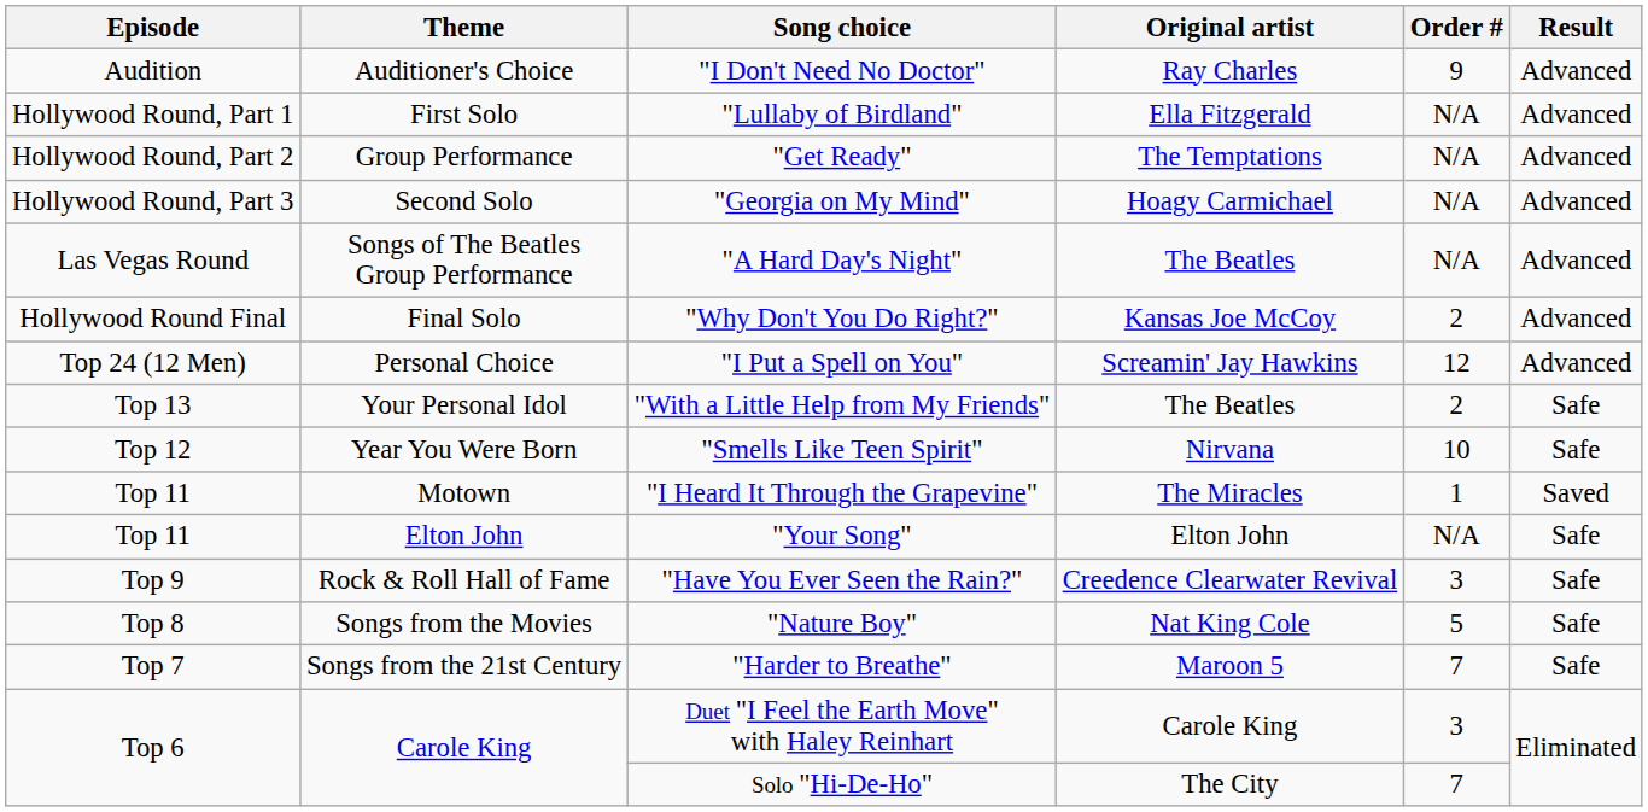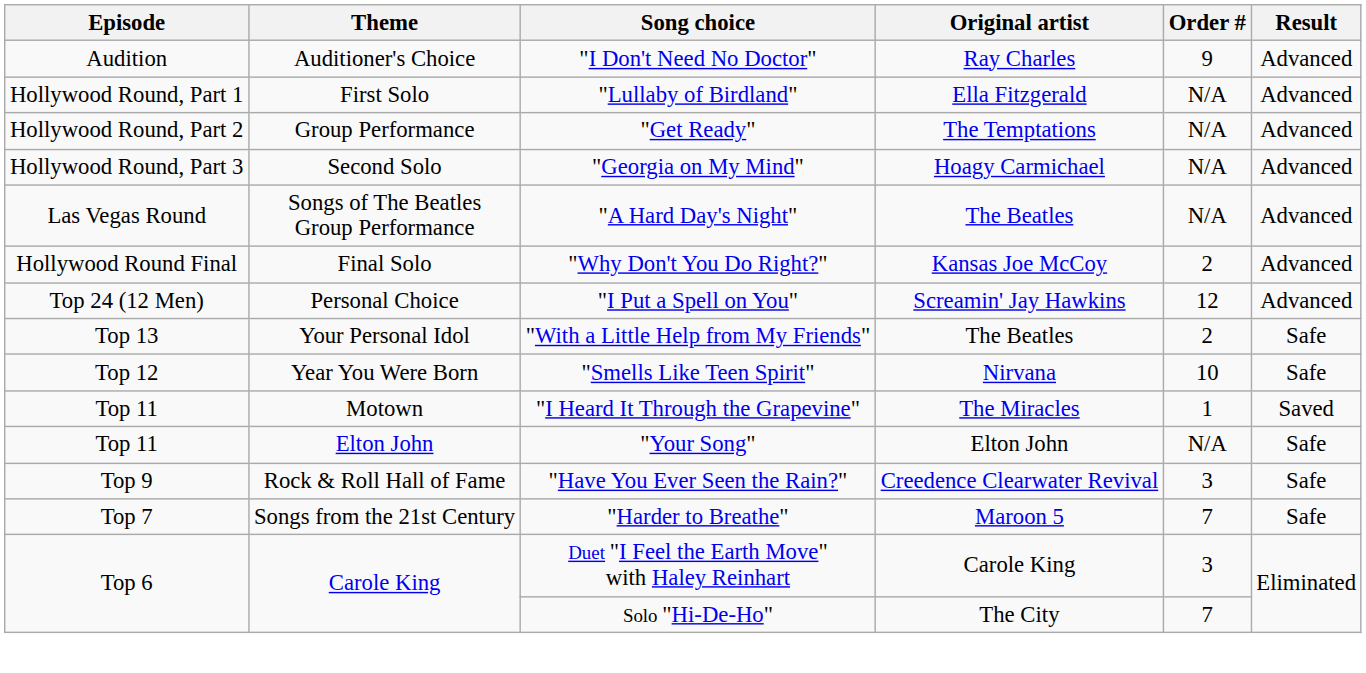- row: Top 8 | Songs from the Movies | "Nature Boy" | Nat King Cole | 5 | Safe
